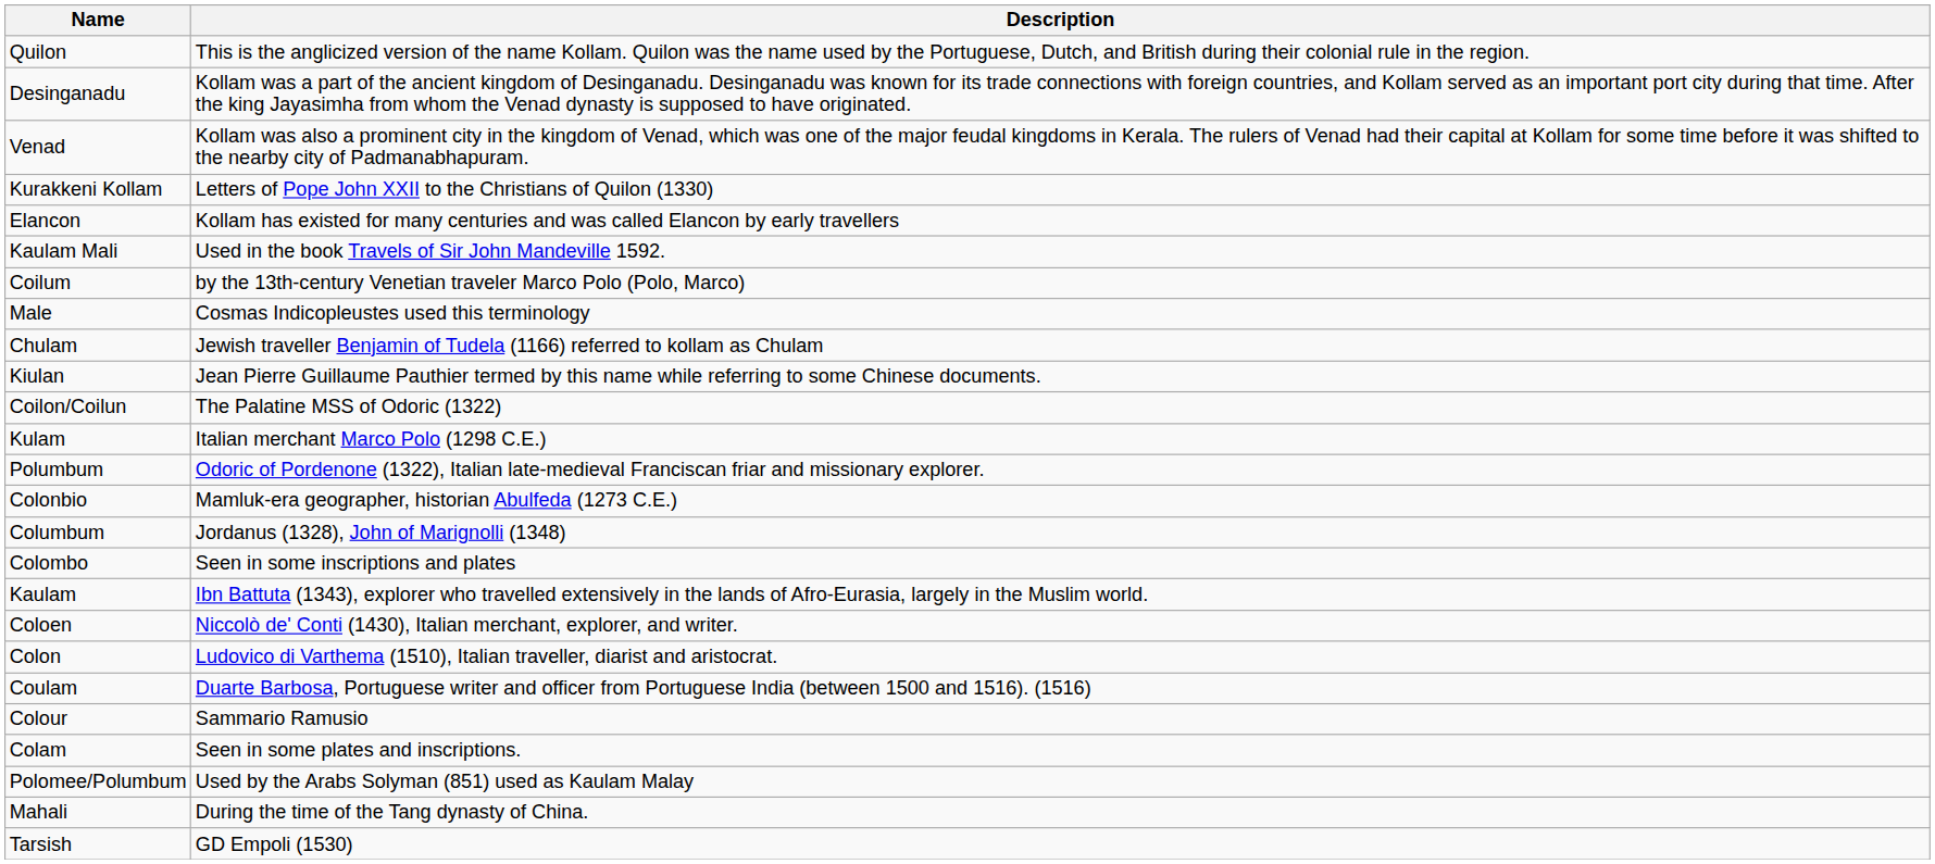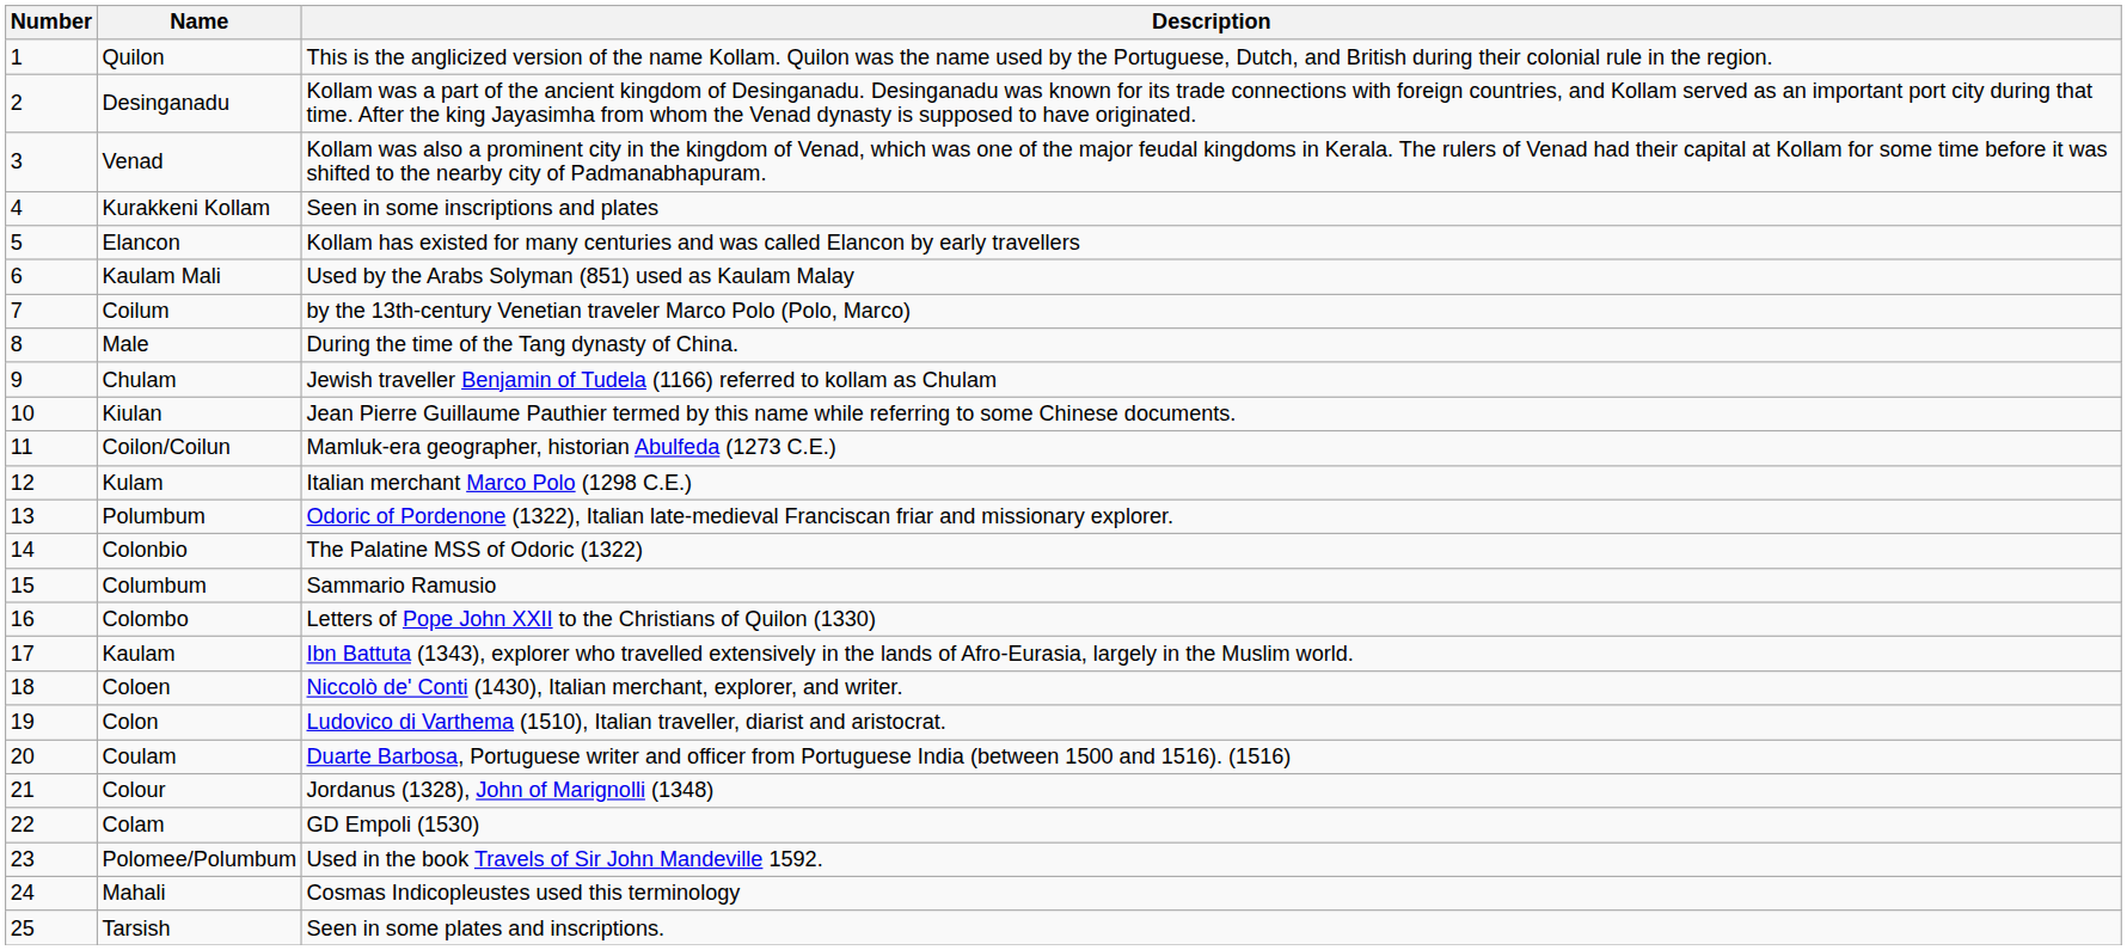+ column: Number | 1 | 2 | 3 | 4 | 5 | 6 | 7 | 8 | 9 | 10 | 11 | 12 | 13 | 14 | 15 | 16 | 17 | 18 | 19 | 20 | 21 | 22 | 23 | 24 | 25
Kurakkeni Kollam | Description: Letters of Pope John XXII to the Christians of Quilon (1330) -> Seen in some inscriptions and plates
Kaulam Mali | Description: Used in the book Travels of Sir John Mandeville 1592. -> Used by the Arabs Solyman (851) used as Kaulam Malay
Male | Description: Cosmas Indicopleustes used this terminology -> During the time of the Tang dynasty of China.
Coilon/Coilun | Description: The Palatine MSS of Odoric (1322) -> Mamluk-era geographer, historian Abulfeda (1273 C.E.)
Colonbio | Description: Mamluk-era geographer, historian Abulfeda (1273 C.E.) -> The Palatine MSS of Odoric (1322)
Columbum | Description: Jordanus (1328), John of Marignolli (1348) -> Sammario Ramusio
Colombo | Description: Seen in some inscriptions and plates -> Letters of Pope John XXII to the Christians of Quilon (1330)
Colour | Description: Sammario Ramusio -> Jordanus (1328), John of Marignolli (1348)
Colam | Description: Seen in some plates and inscriptions. -> GD Empoli (1530)
Polomee/Polumbum | Description: Used by the Arabs Solyman (851) used as Kaulam Malay -> Used in the book Travels of Sir John Mandeville 1592.
Mahali | Description: During the time of the Tang dynasty of China. -> Cosmas Indicopleustes used this terminology
Tarsish | Description: GD Empoli (1530) -> Seen in some plates and inscriptions.
